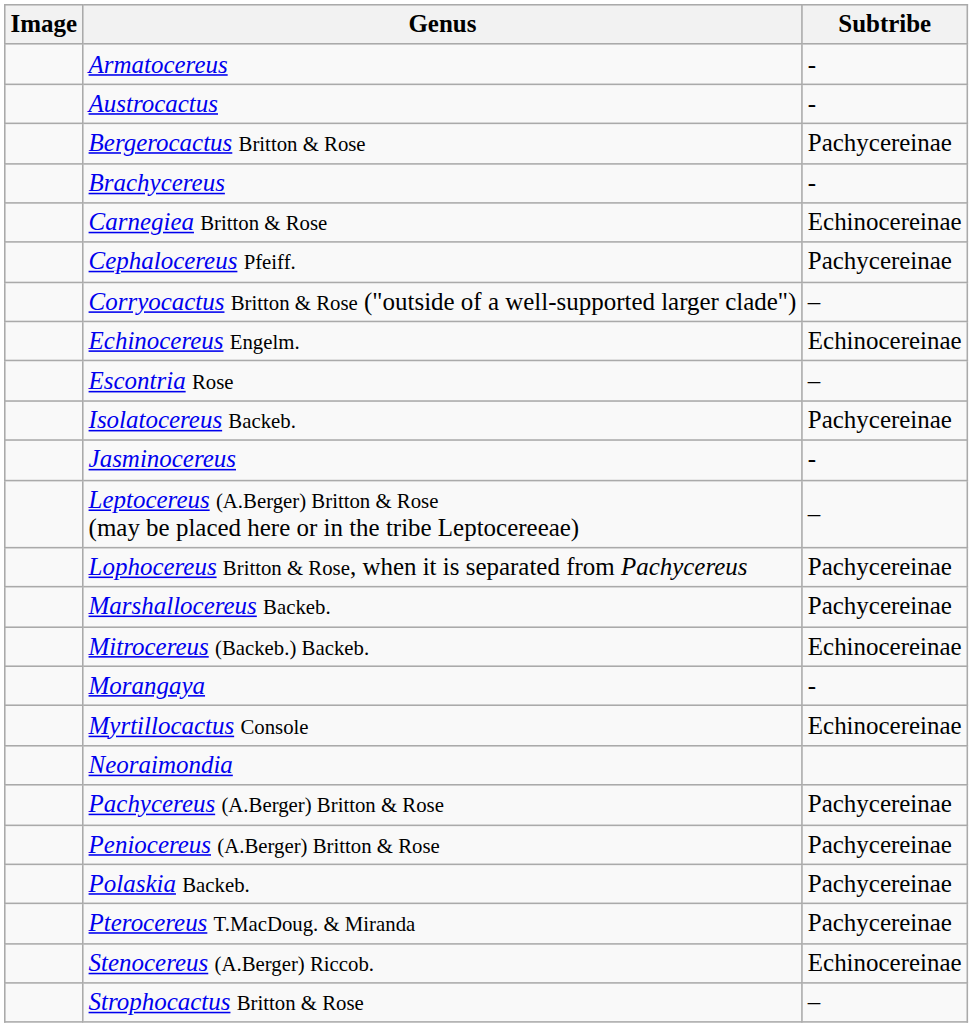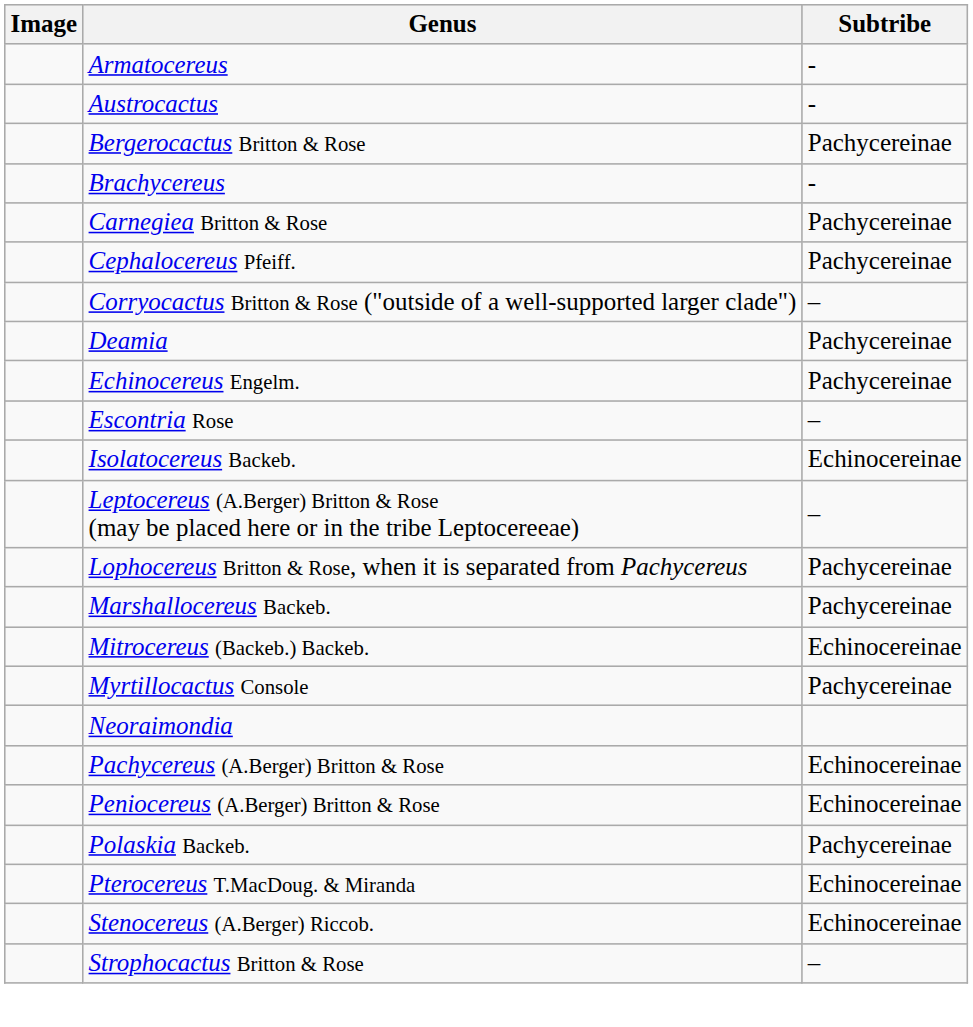Carnegiea Britton & Rose | Subtribe: Echinocereinae -> Pachycereinae
+ row: Deamia | Pachycereinae
Echinocereus Engelm. | Subtribe: Echinocereinae -> Pachycereinae
Isolatocereus Backeb. | Subtribe: Pachycereinae -> Echinocereinae
- row: Jasminocereus | -
- row: Morangaya | -
Myrtillocactus Console | Subtribe: Echinocereinae -> Pachycereinae
Pachycereus (A.Berger) Britton & Rose | Subtribe: Pachycereinae -> Echinocereinae
Peniocereus (A.Berger) Britton & Rose | Subtribe: Pachycereinae -> Echinocereinae
Pterocereus T.MacDoug. & Miranda | Subtribe: Pachycereinae -> Echinocereinae
